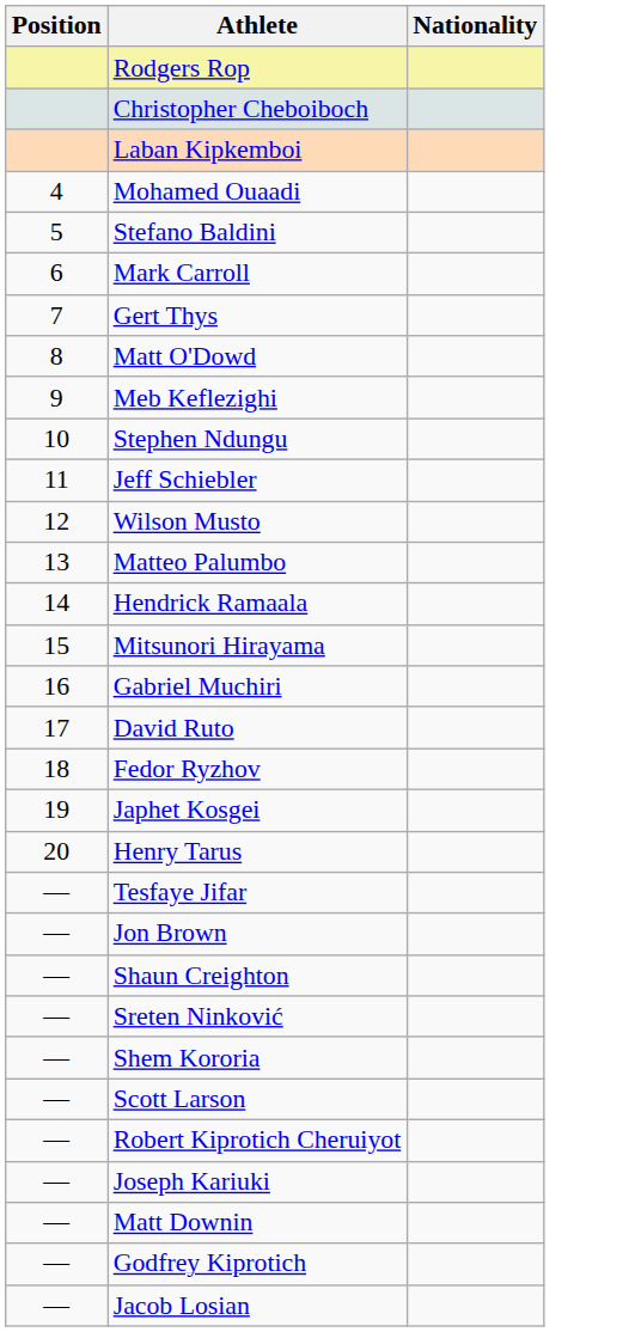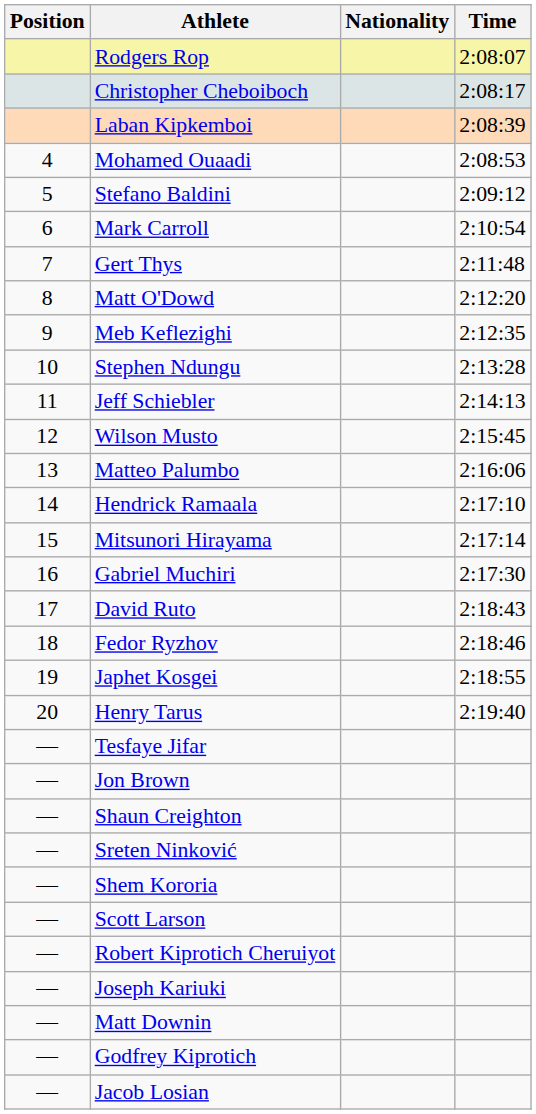+ column: Time | 2:08:07 | 2:08:17 | 2:08:39 | 2:08:53 | 2:09:12 | 2:10:54 | 2:11:48 | 2:12:20 | 2:12:35 | 2:13:28 | 2:14:13 | 2:15:45 | 2:16:06 | 2:17:10 | 2:17:14 | 2:17:30 | 2:18:43 | 2:18:46 | 2:18:55 | 2:19:40
